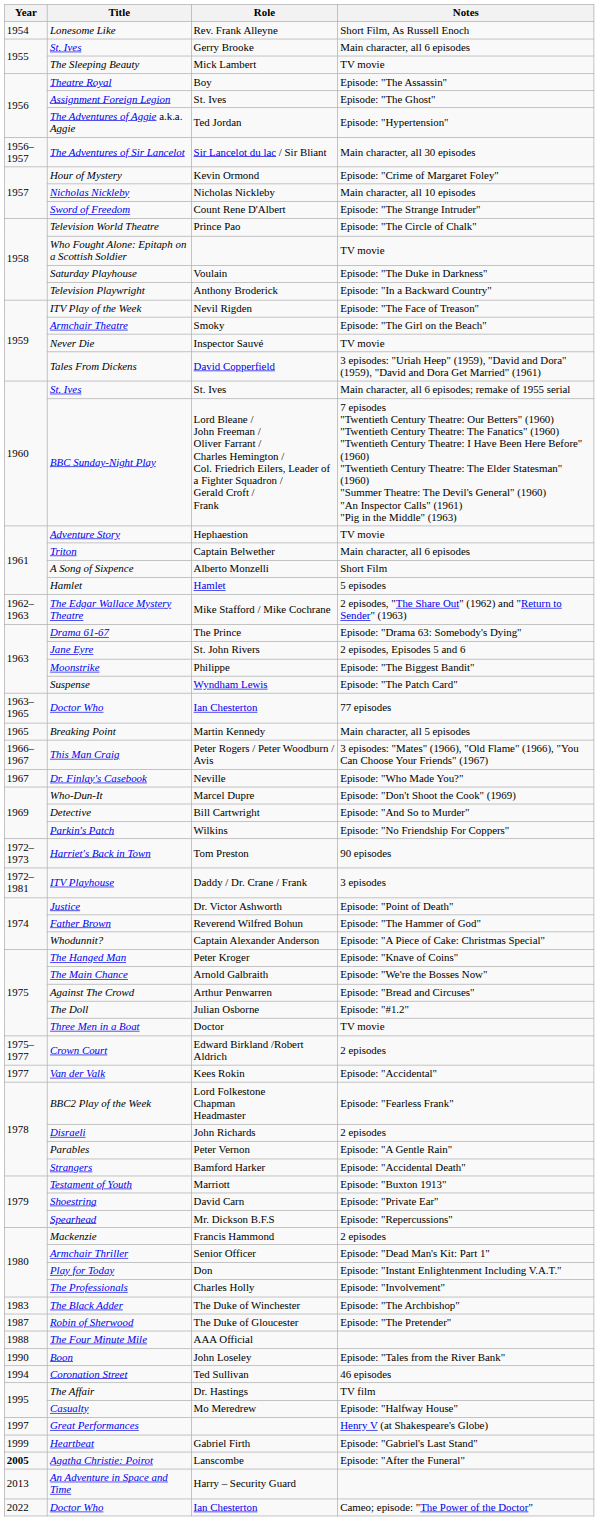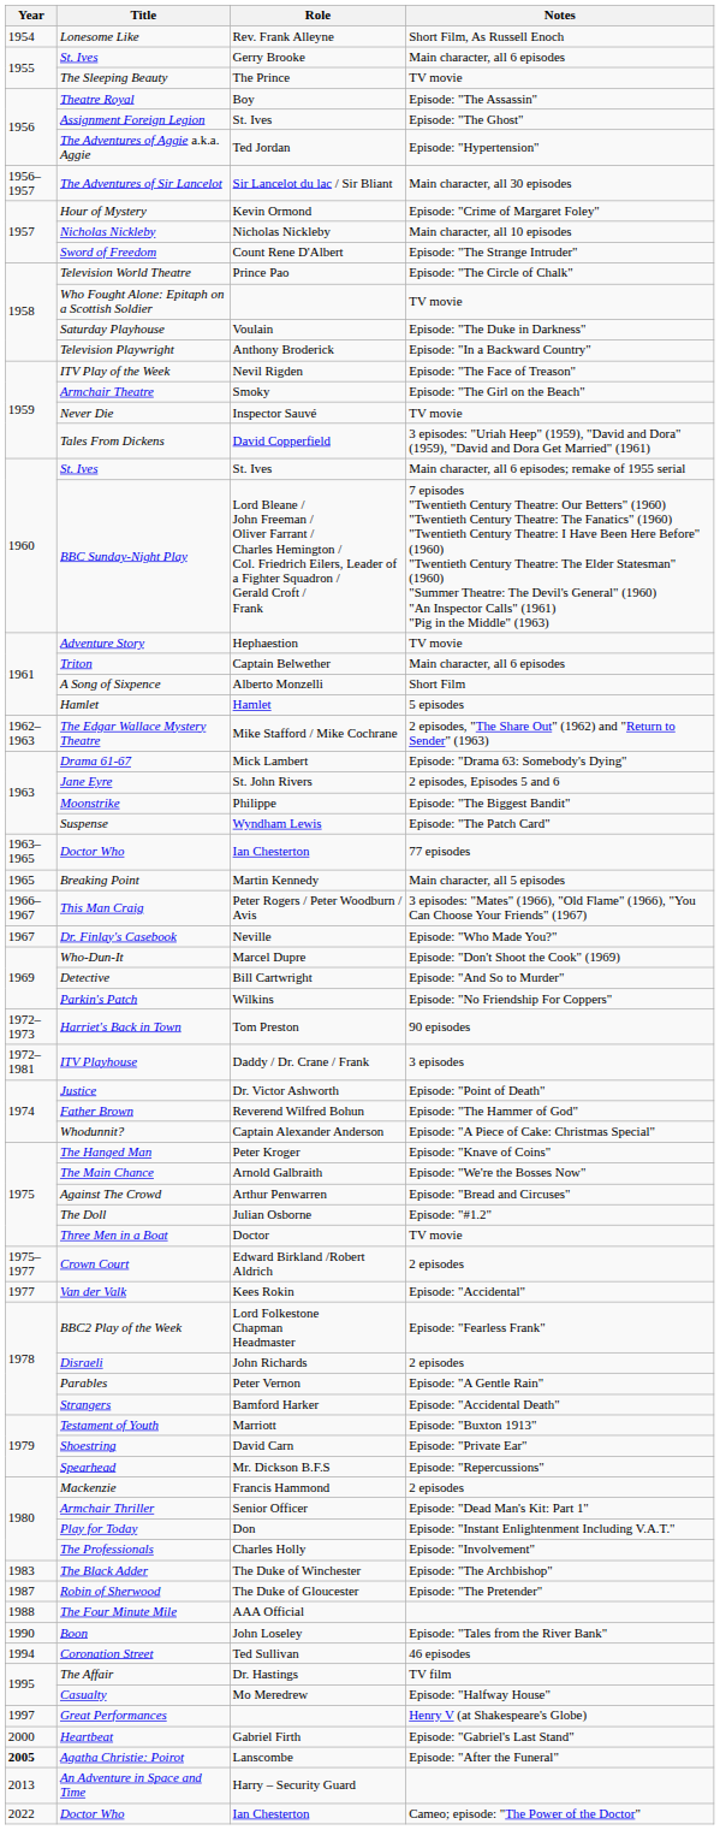The Sleeping Beauty | Role: Mick Lambert -> The Prince
Drama 61-67 | Role: The Prince -> Mick Lambert
Heartbeat | Year: 1999 -> 2000
